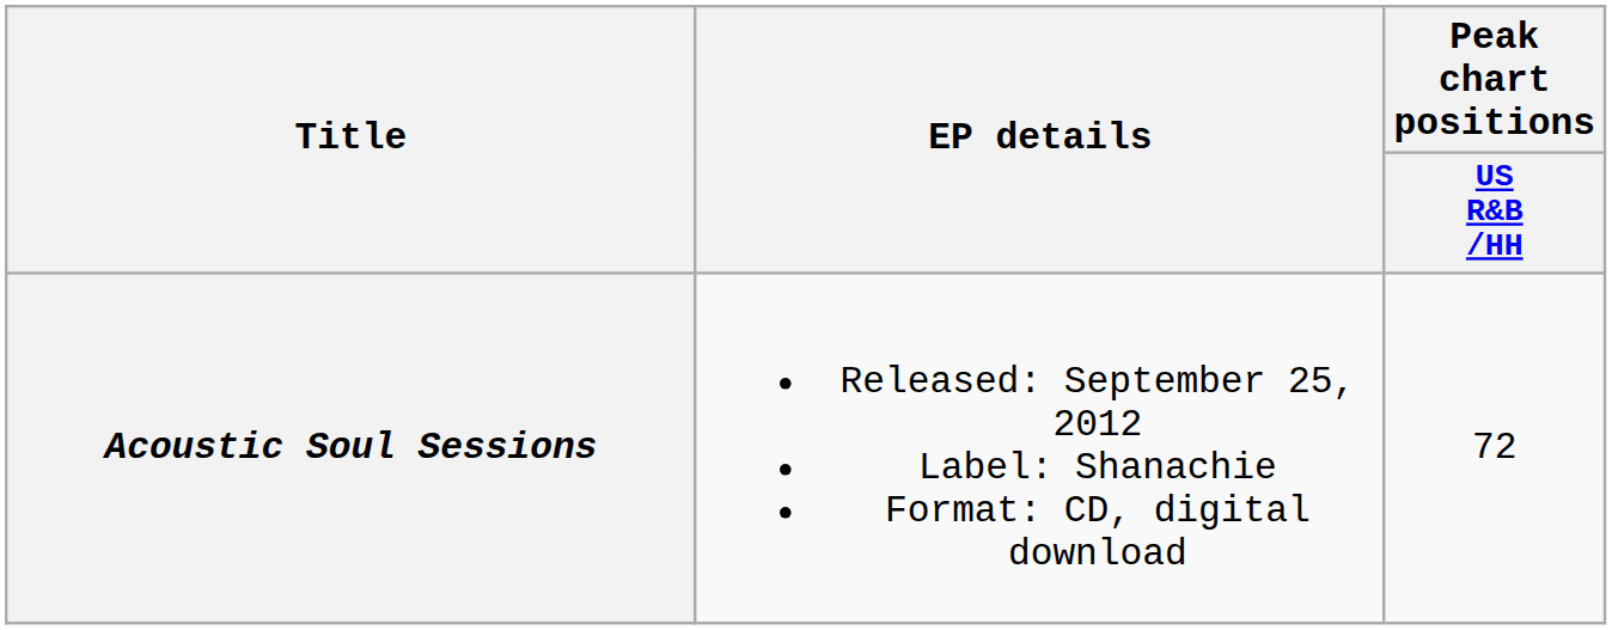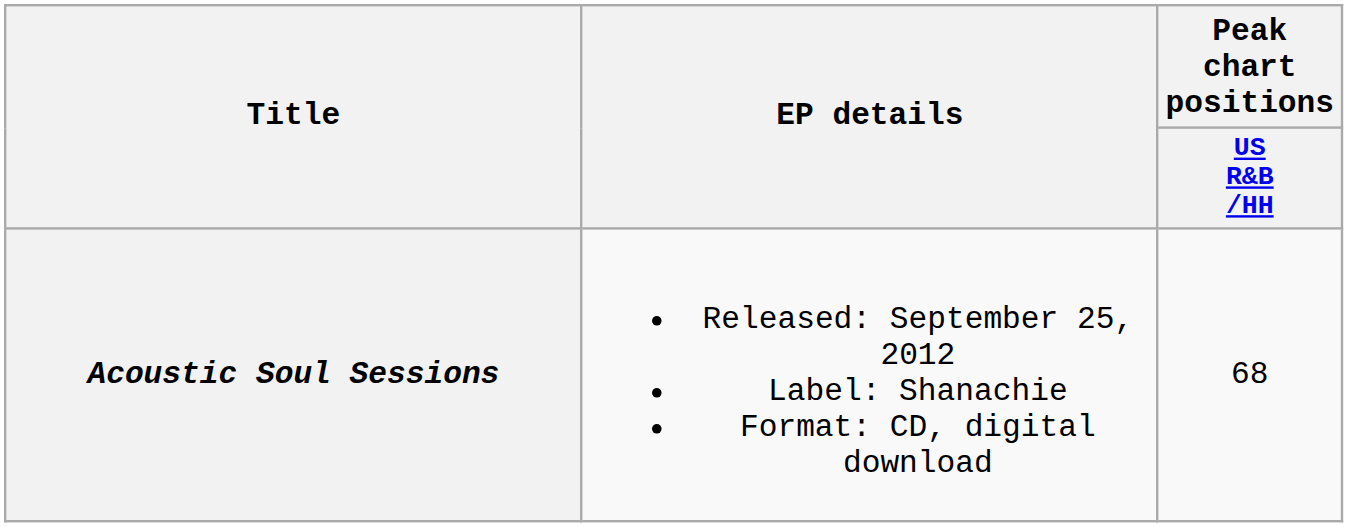Acoustic Soul Sessions | Peak chart positions / US R&B /HH: 72 -> 68
